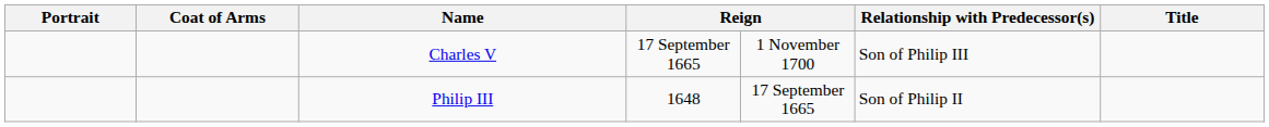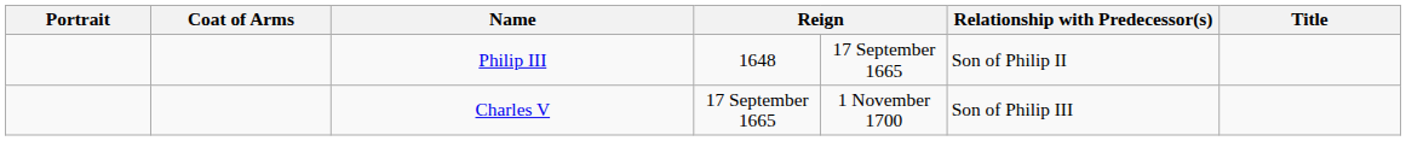rows swapped: Philip III <-> Charles V
